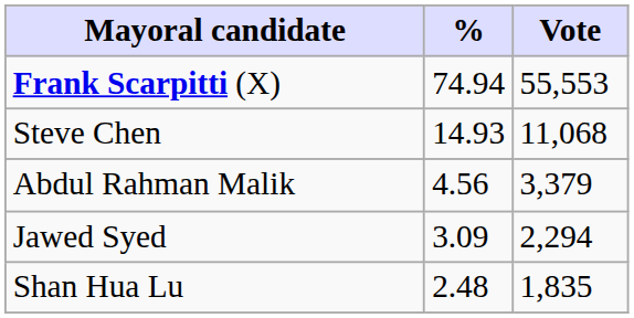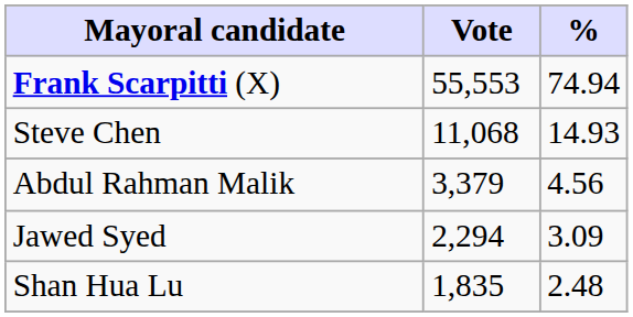columns swapped: Vote <-> %
